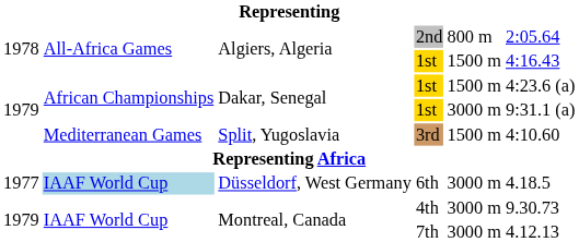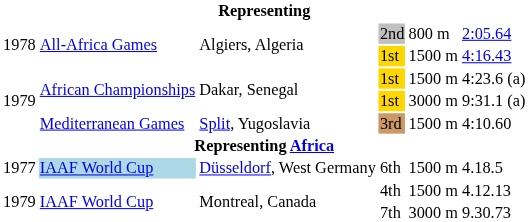6th | column 5: 3000 m -> 1500 m
4th | column 5: 3000 m -> 1500 m
4th | column 6: 9.30.73 -> 4.12.13
7th | column 6: 4.12.13 -> 9.30.73
